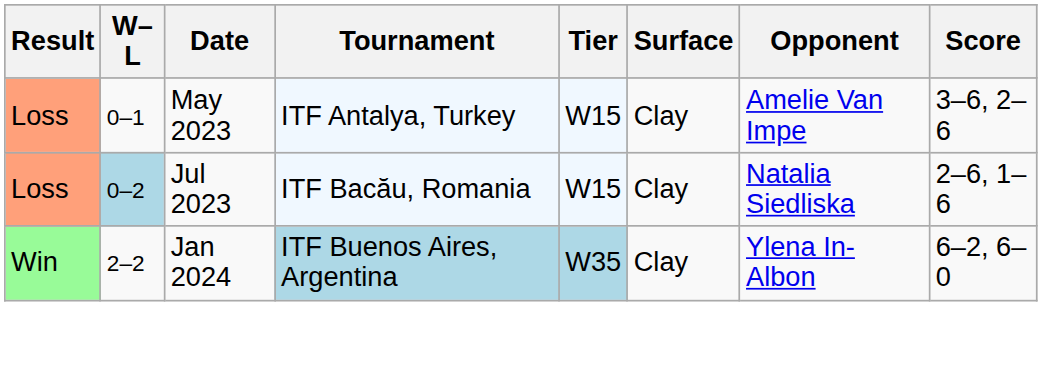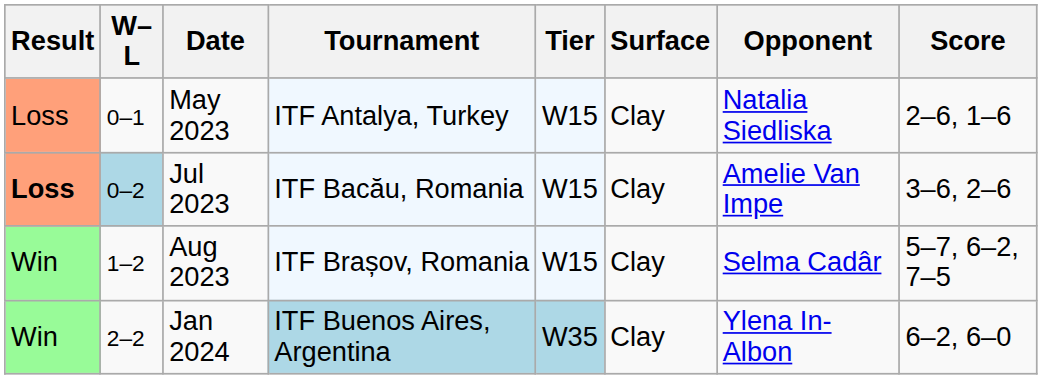May 2023 | Opponent: Amelie Van Impe -> Natalia Siedliska
May 2023 | Score: 3–6, 2–6 -> 2–6, 1–6
Jul 2023 | Result: normal -> bold
Jul 2023 | Opponent: Natalia Siedliska -> Amelie Van Impe
Jul 2023 | Score: 2–6, 1–6 -> 3–6, 2–6
+ row: Win | 1–2 | Aug 2023 | ITF Brașov, Romania | W15 | Clay | Selma Cadâr | 5–7, 6–2, 7–5
